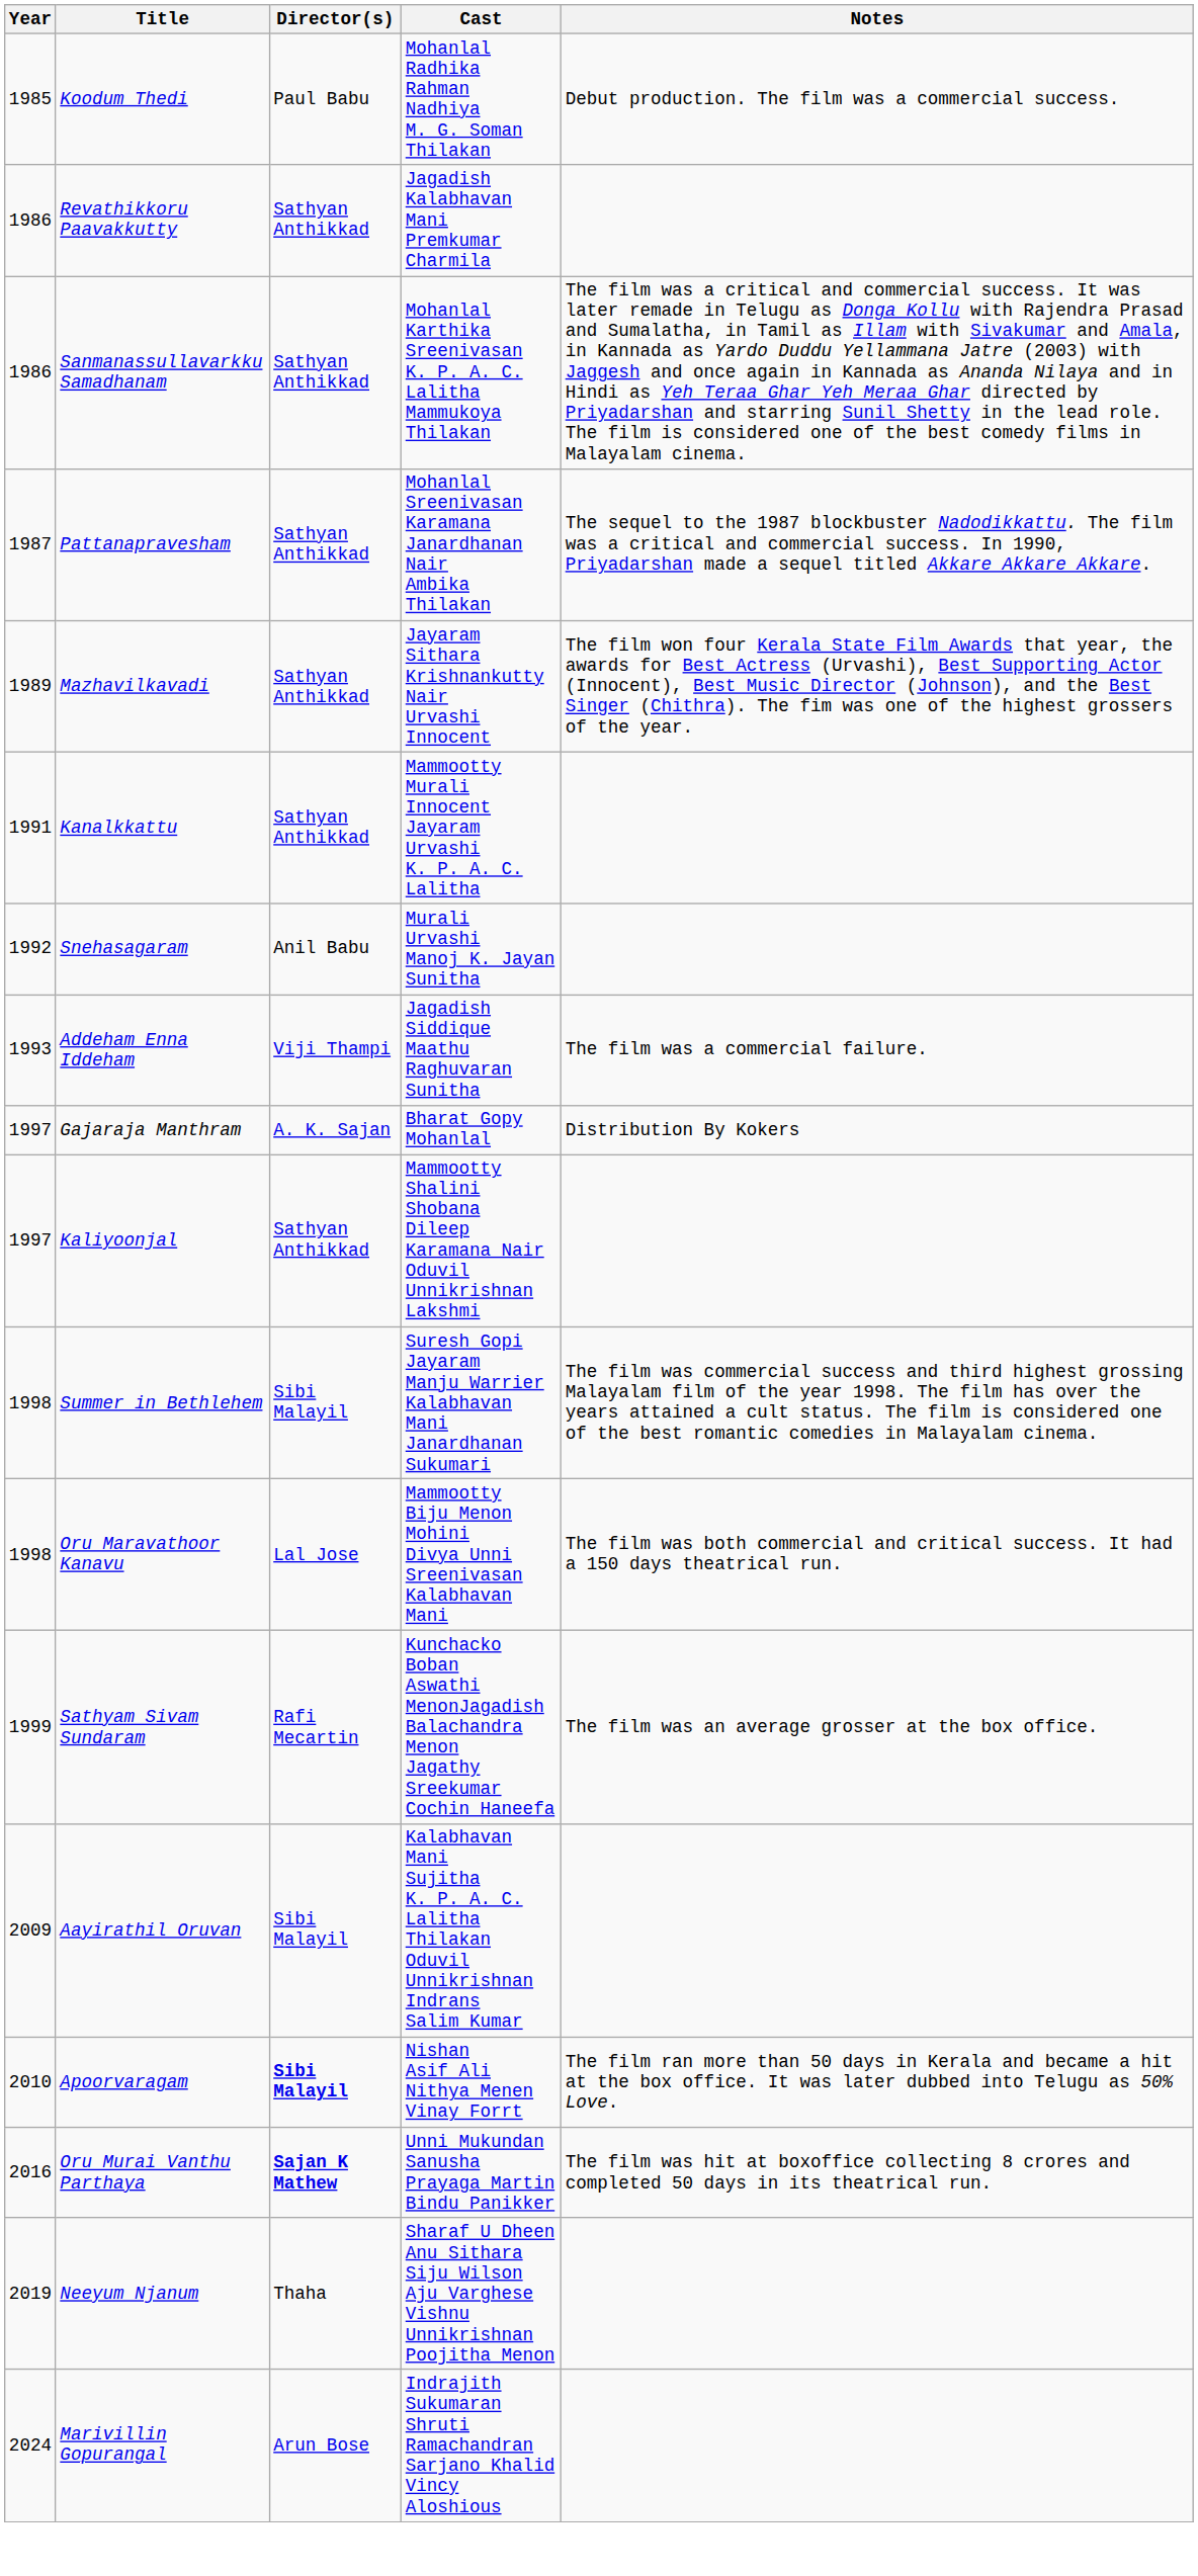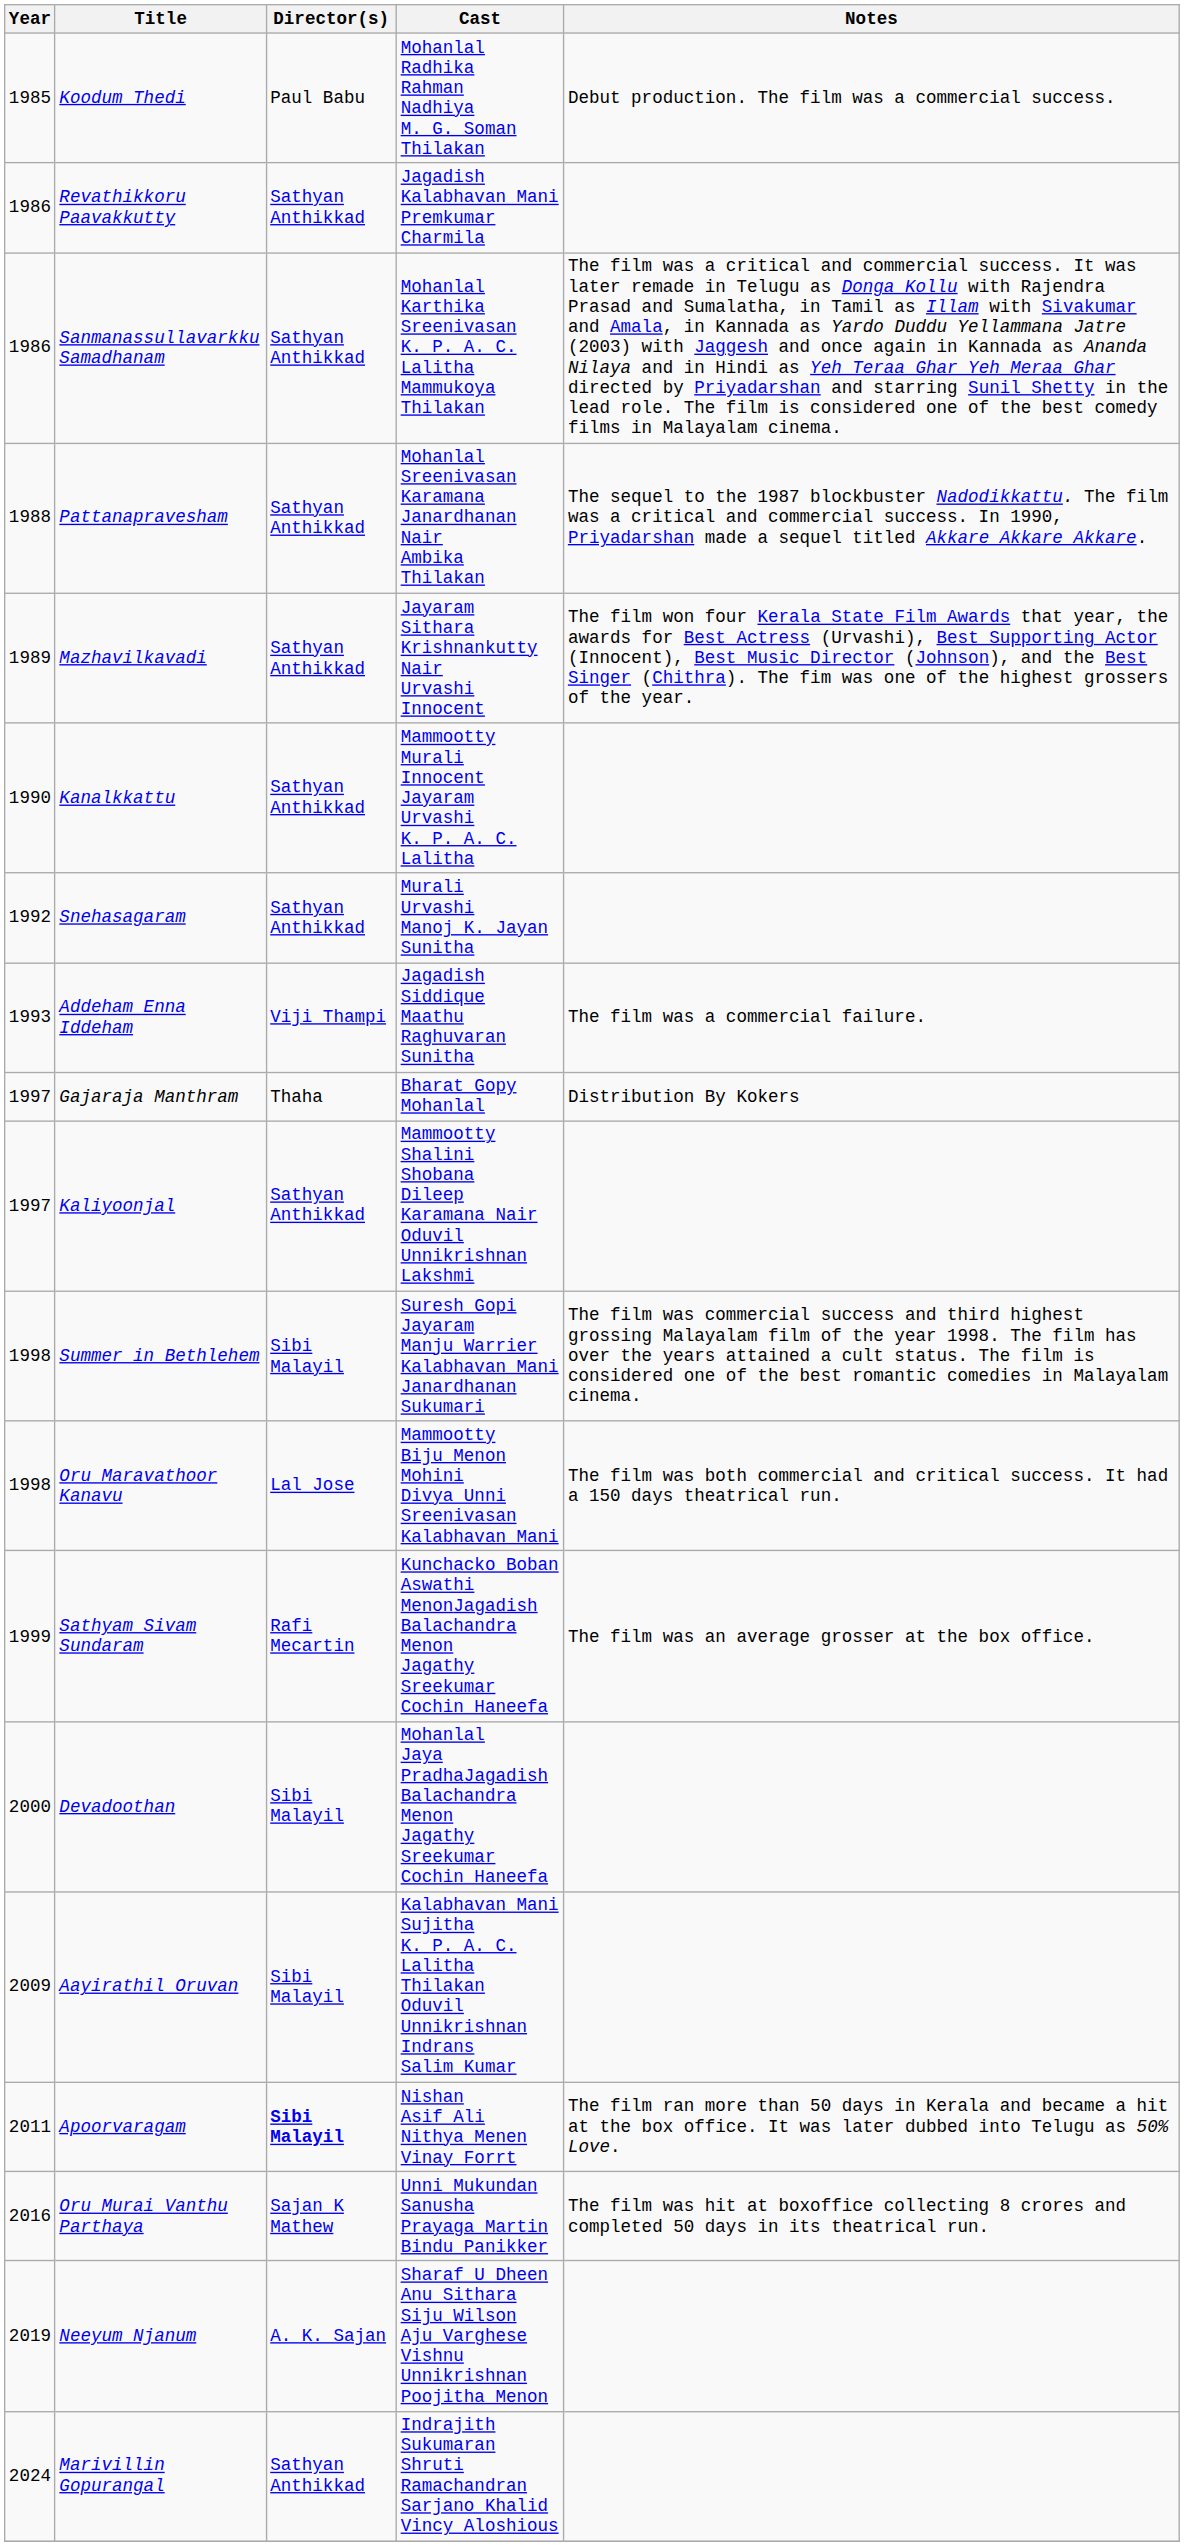Pattanapravesham | Year: 1987 -> 1988
Kanalkkattu | Year: 1991 -> 1990
Snehasagaram | Director(s): Anil Babu -> Sathyan Anthikkad
Gajaraja Manthram | Director(s): A. K. Sajan -> Thaha
+ row: 2000 | Devadoothan | Sibi Malayil | Mohanlal Jaya PradhaJagadish Balachandra Menon Jagathy Sreekumar Cochin Haneefa
Apoorvaragam | Year: 2010 -> 2011
Oru Murai Vanthu Parthaya | Director(s): bold -> normal
Neeyum Njanum | Director(s): Thaha -> A. K. Sajan
Marivillin Gopurangal | Director(s): Arun Bose -> Sathyan Anthikkad
